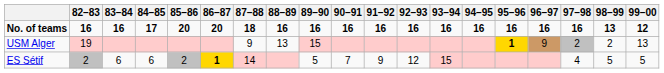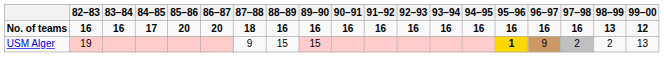USM Alger | 88–89: 13 -> 15
- row: ES Sétif | 2 | 6 | 6 | 2 | 1 | 14 | 5 | 7 | 9 | 12 | 15 | 4 | 5 | 5
